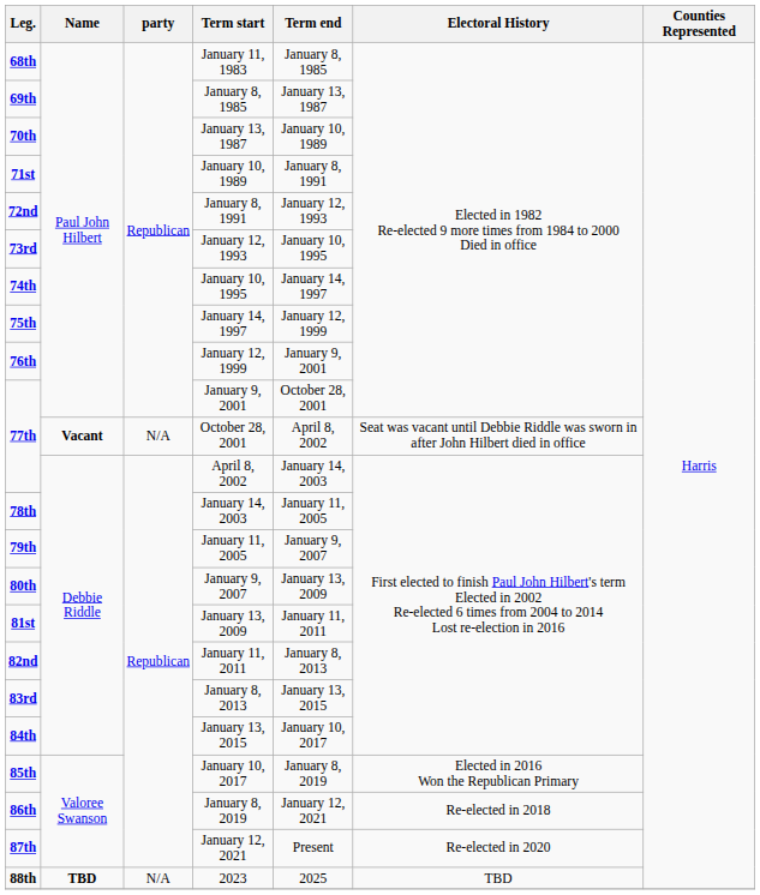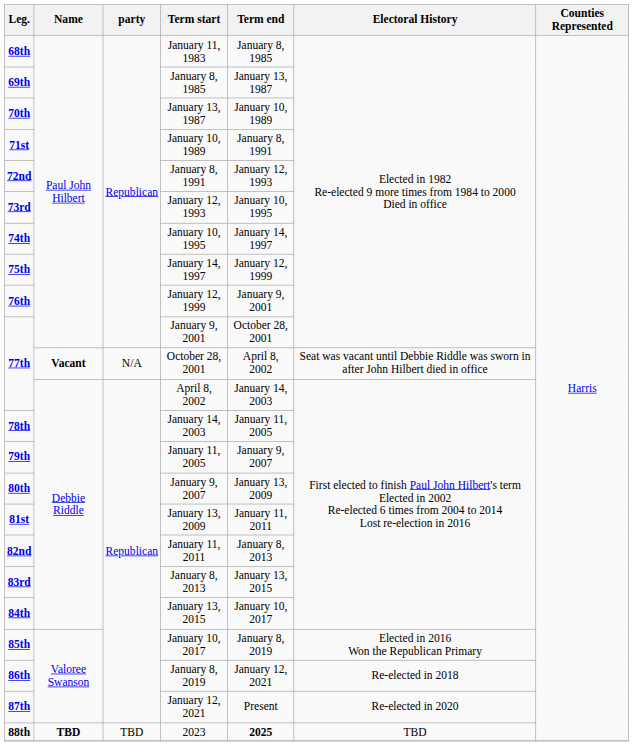2023 | party: N/A -> TBD
2023 | Term end: normal -> bold
